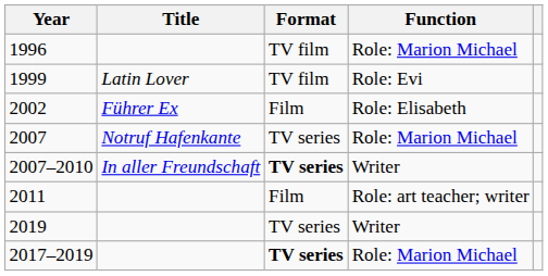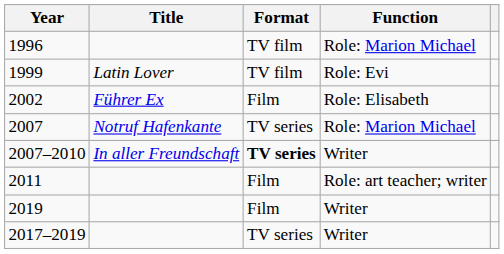2019 | Format: TV series -> Film
2017–2019 | Format: bold -> normal
2017–2019 | Function: Role: Marion Michael -> Writer
